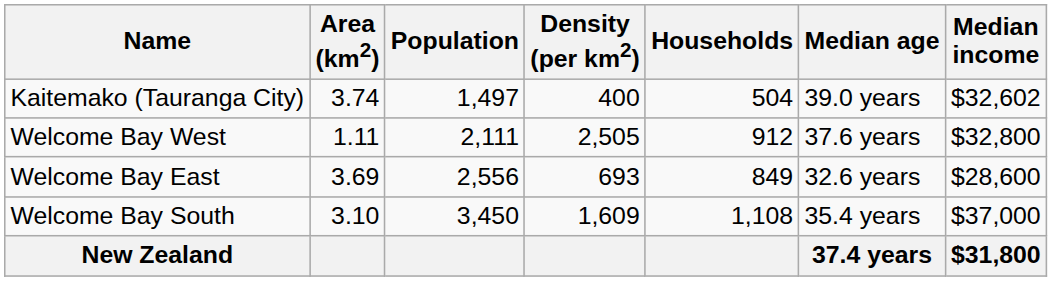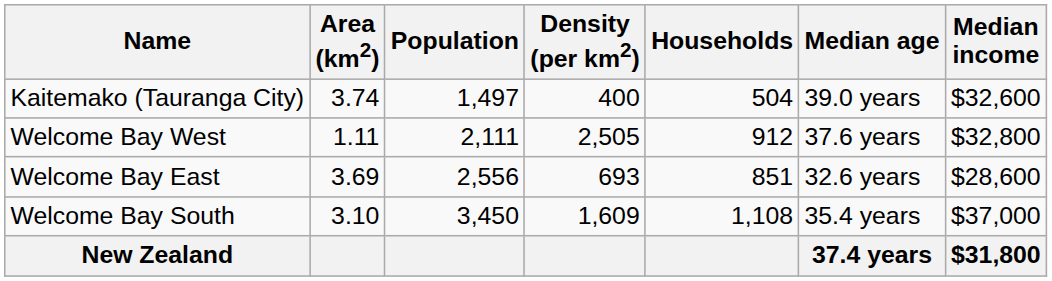Kaitemako (Tauranga City) | Median income: $32,602 -> $32,600
Welcome Bay East | Households: 849 -> 851
